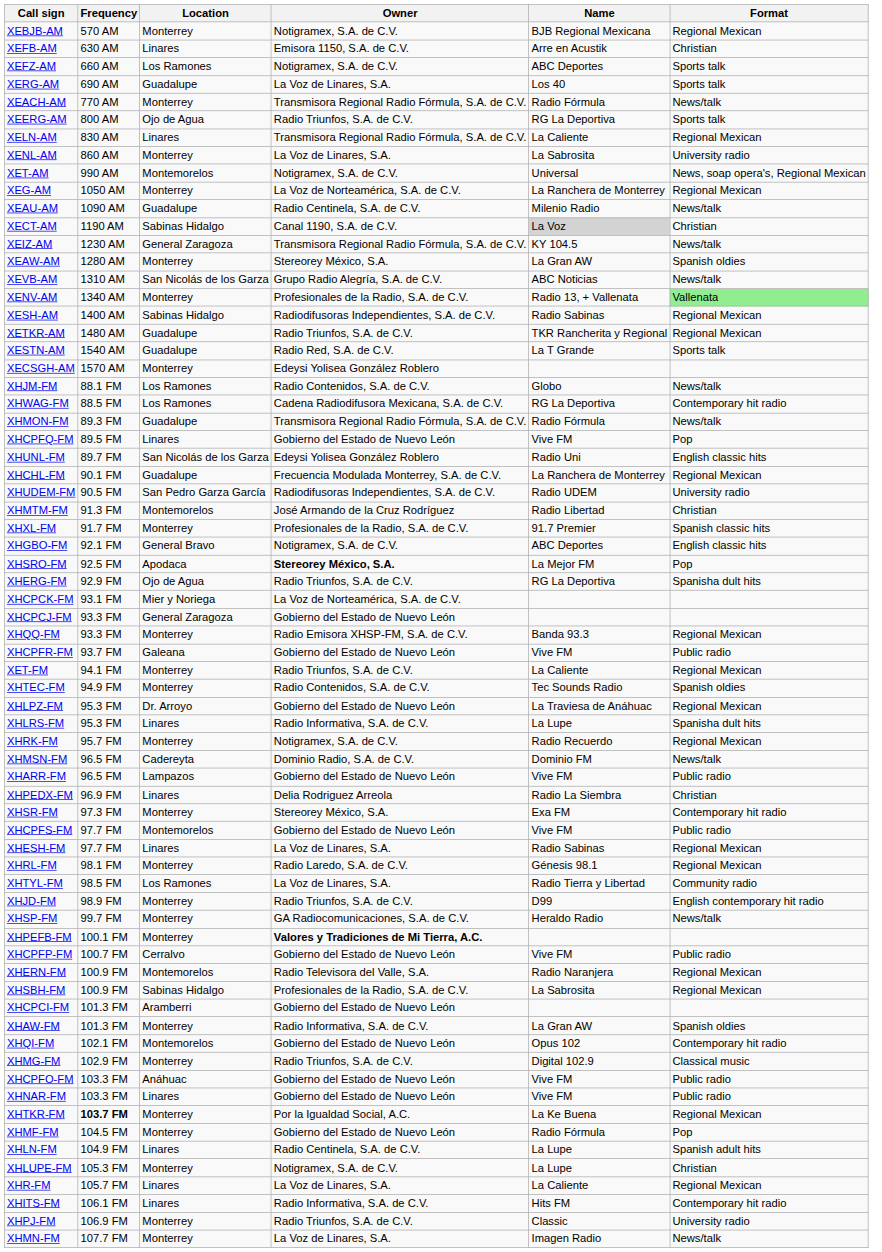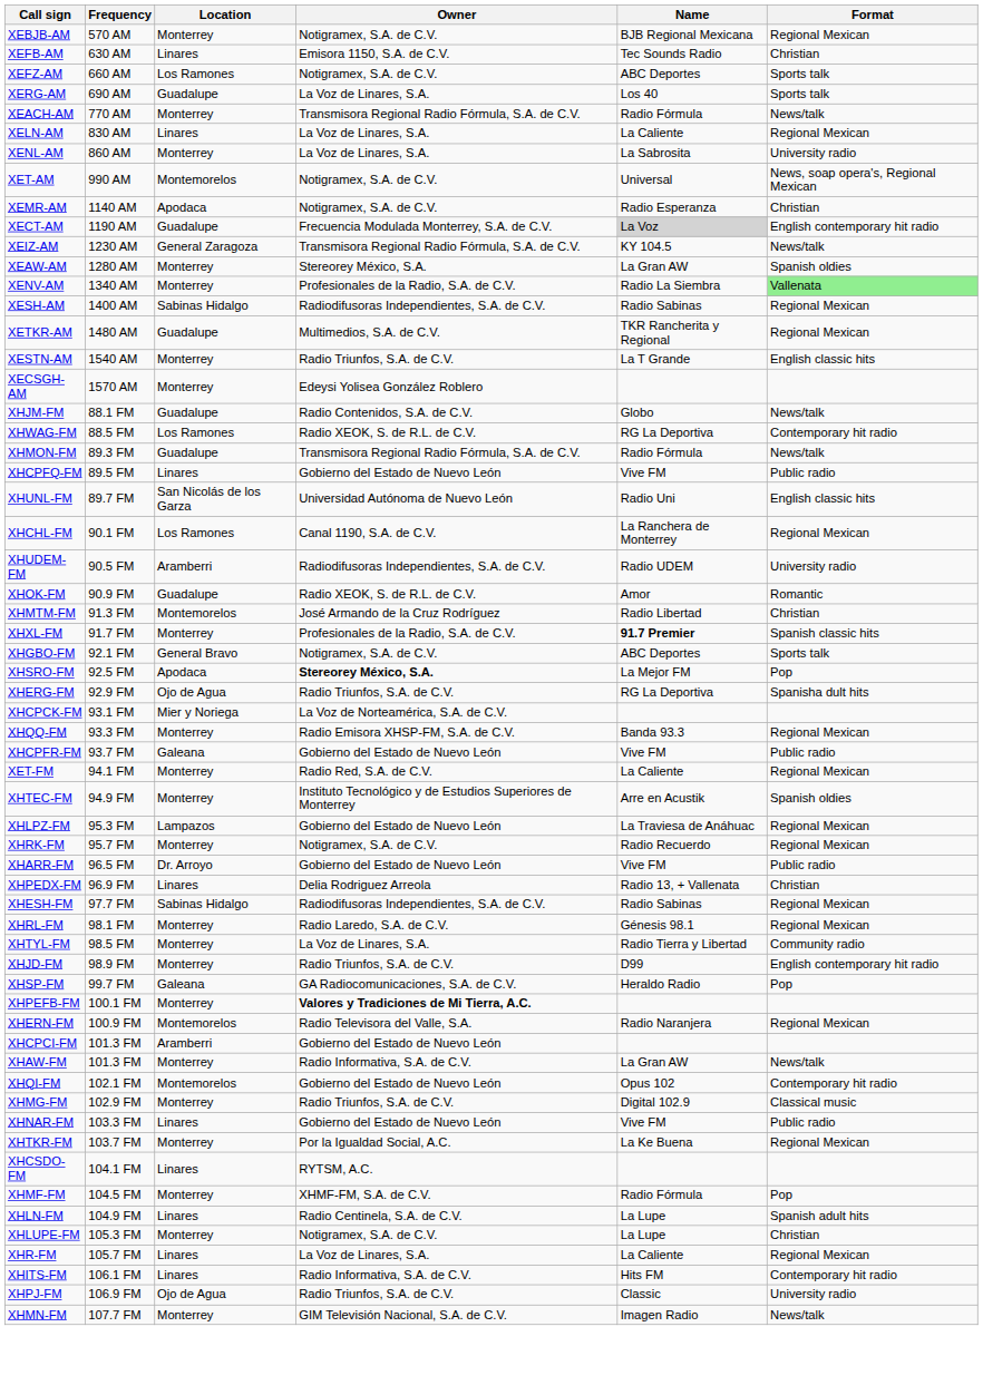XEFB-AM | Name: Arre en Acustik -> Tec Sounds Radio
- row: XEERG-AM | 800 AM | Ojo de Agua | Radio Triunfos, S.A. de C.V. | RG La Deportiva | Sports talk
XELN-AM | Owner: Transmisora Regional Radio Fórmula, S.A. de C.V. -> La Voz de Linares, S.A.
- row: XEG-AM | 1050 AM | Monterrey | La Voz de Norteamérica, S.A. de C.V. | La Ranchera de Monterrey | Regional Mexican
- row: XEAU-AM | 1090 AM | Guadalupe | Radio Centinela, S.A. de C.V. | Milenio Radio | News/talk
+ row: XEMR-AM | 1140 AM | Apodaca | Notigramex, S.A. de C.V. | Radio Esperanza | Christian
XECT-AM | Location: Sabinas Hidalgo -> Guadalupe
XECT-AM | Owner: Canal 1190, S.A. de C.V. -> Frecuencia Modulada Monterrey, S.A. de C.V.
XECT-AM | Format: Christian -> English contemporary hit radio
- row: XEVB-AM | 1310 AM | San Nicolás de los Garza | Grupo Radio Alegría, S.A. de C.V. | ABC Noticias | News/talk
XENV-AM | Name: Radio 13, + Vallenata -> Radio La Siembra
XETKR-AM | Owner: Radio Triunfos, S.A. de C.V. -> Multimedios, S.A. de C.V.
XESTN-AM | Location: Guadalupe -> Monterrey
XESTN-AM | Owner: Radio Red, S.A. de C.V. -> Radio Triunfos, S.A. de C.V.
XESTN-AM | Format: Sports talk -> English classic hits
XHJM-FM | Location: Los Ramones -> Guadalupe
XHWAG-FM | Owner: Cadena Radiodifusora Mexicana, S.A. de C.V. -> Radio XEOK, S. de R.L. de C.V.
XHCPFQ-FM | Format: Pop -> Public radio
XHUNL-FM | Owner: Edeysi Yolisea González Roblero -> Universidad Autónoma de Nuevo León
XHCHL-FM | Location: Guadalupe -> Los Ramones
XHCHL-FM | Owner: Frecuencia Modulada Monterrey, S.A. de C.V. -> Canal 1190, S.A. de C.V.
XHUDEM-FM | Location: San Pedro Garza García -> Aramberri
+ row: XHOK-FM | 90.9 FM | Guadalupe | Radio XEOK, S. de R.L. de C.V. | Amor | Romantic
XHXL-FM | Name: normal -> bold
XHGBO-FM | Format: English classic hits -> Sports talk
- row: XHCPCJ-FM | 93.3 FM | General Zaragoza | Gobierno del Estado de Nuevo León
XET-FM | Owner: Radio Triunfos, S.A. de C.V. -> Radio Red, S.A. de C.V.
XHTEC-FM | Owner: Radio Contenidos, S.A. de C.V. -> Instituto Tecnológico y de Estudios Superiores de Monterrey
XHTEC-FM | Name: Tec Sounds Radio -> Arre en Acustik
XHLPZ-FM | Location: Dr. Arroyo -> Lampazos
- row: XHLRS-FM | 95.3 FM | Linares | Radio Informativa, S.A. de C.V. | La Lupe | Spanisha dult hits
- row: XHMSN-FM | 96.5 FM | Cadereyta | Dominio Radio, S.A. de C.V. | Dominio FM | News/talk
XHARR-FM | Location: Lampazos -> Dr. Arroyo
XHPEDX-FM | Name: Radio La Siembra -> Radio 13, + Vallenata
- row: XHSR-FM | 97.3 FM | Monterrey | Stereorey México, S.A. | Exa FM | Contemporary hit radio
- row: XHCPFS-FM | 97.7 FM | Montemorelos | Gobierno del Estado de Nuevo León | Vive FM | Public radio
XHESH-FM | Location: Linares -> Sabinas Hidalgo
XHESH-FM | Owner: La Voz de Linares, S.A. -> Radiodifusoras Independientes, S.A. de C.V.
XHTYL-FM | Location: Los Ramones -> Monterrey
XHSP-FM | Location: Monterrey -> Galeana
XHSP-FM | Format: News/talk -> Pop
- row: XHCPFP-FM | 100.7 FM | Cerralvo | Gobierno del Estado de Nuevo León | Vive FM | Public radio
- row: XHSBH-FM | 100.9 FM | Sabinas Hidalgo | Profesionales de la Radio, S.A. de C.V. | La Sabrosita | Regional Mexican
XHAW-FM | Format: Spanish oldies -> News/talk
- row: XHCPFO-FM | 103.3 FM | Anáhuac | Gobierno del Estado de Nuevo León | Vive FM | Public radio
XHTKR-FM | Frequency: bold -> normal
+ row: XHCSDO-FM | 104.1 FM | Linares | RYTSM, A.C.
XHMF-FM | Owner: Gobierno del Estado de Nuevo León -> XHMF-FM, S.A. de C.V.
XHPJ-FM | Location: Monterrey -> Ojo de Agua
XHMN-FM | Owner: La Voz de Linares, S.A. -> GIM Televisión Nacional, S.A. de C.V.
